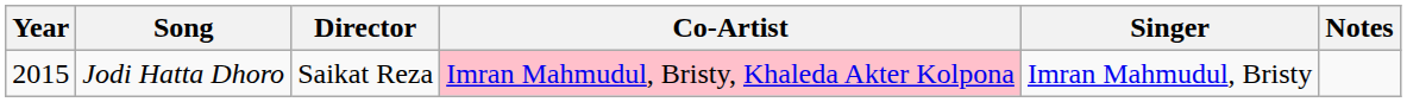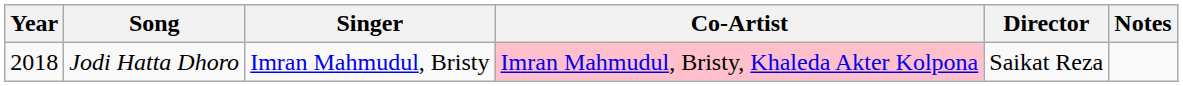columns swapped: Singer <-> Director
Jodi Hatta Dhoro | Year: 2015 -> 2018
